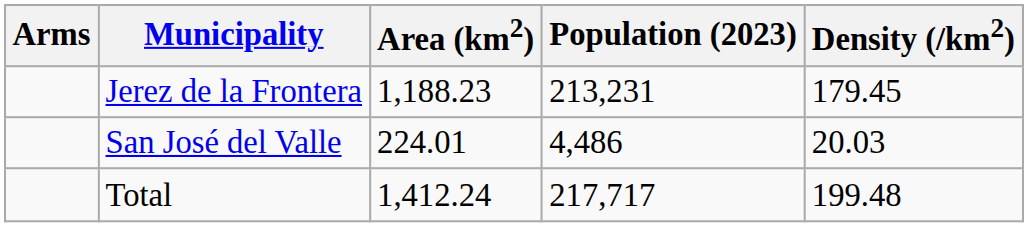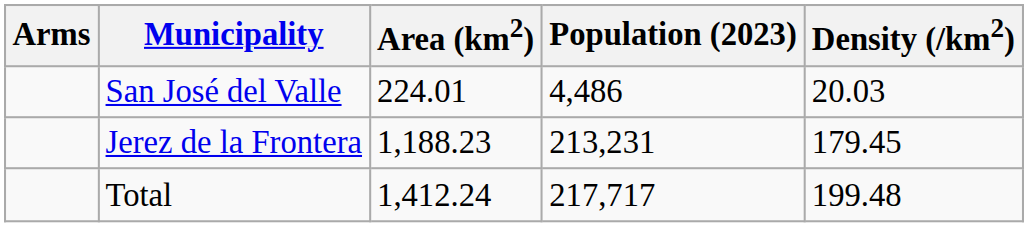rows swapped: Jerez de la Frontera <-> San José del Valle
